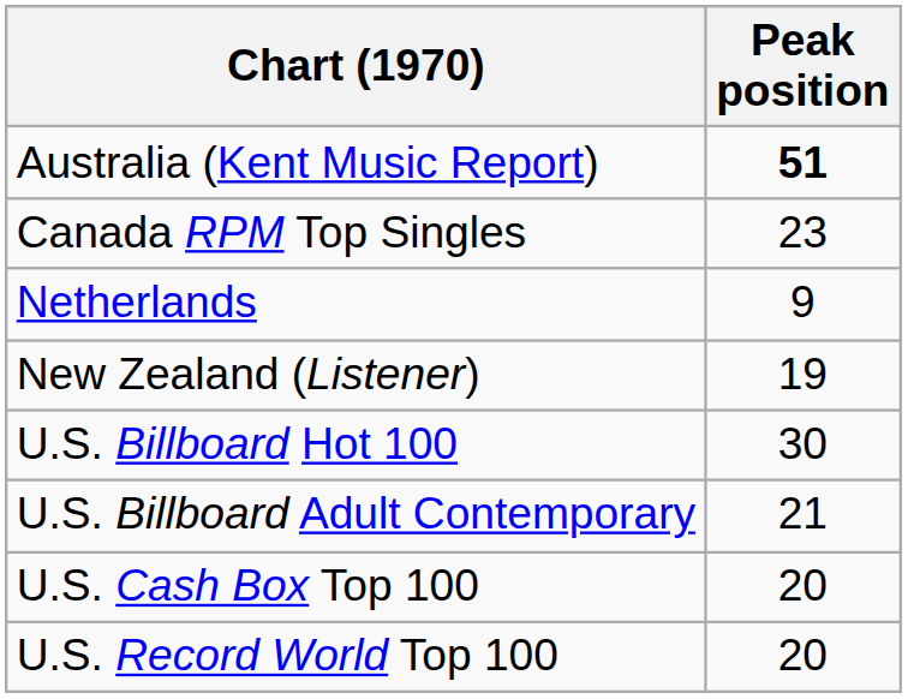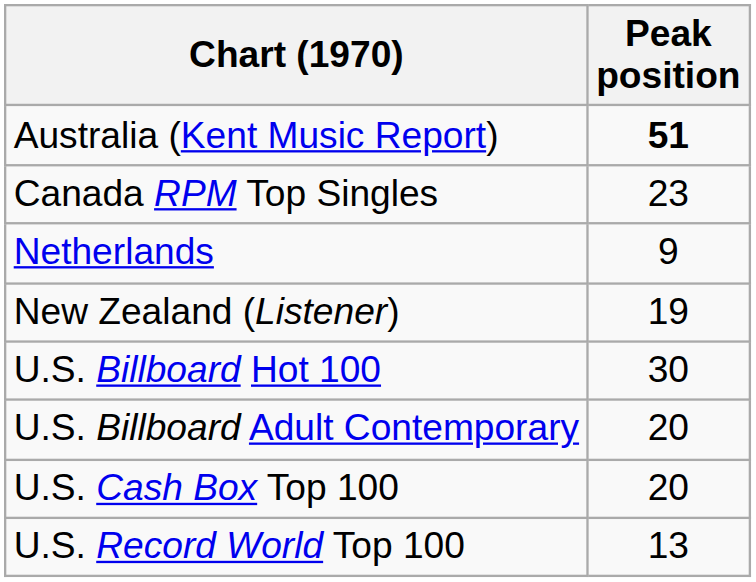U.S. Billboard Adult Contemporary | Peak position: 21 -> 20
U.S. Record World Top 100 | Peak position: 20 -> 13
